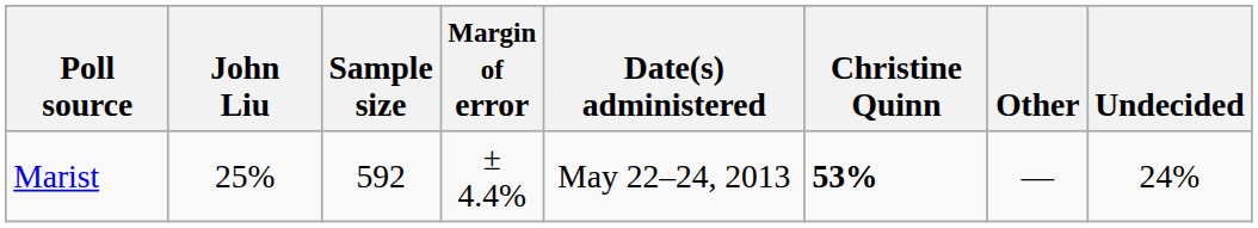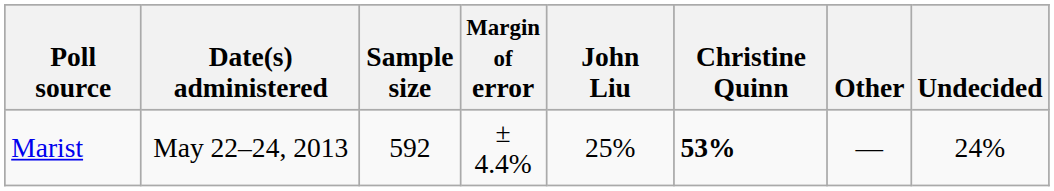columns swapped: Date(s) administered <-> John Liu
